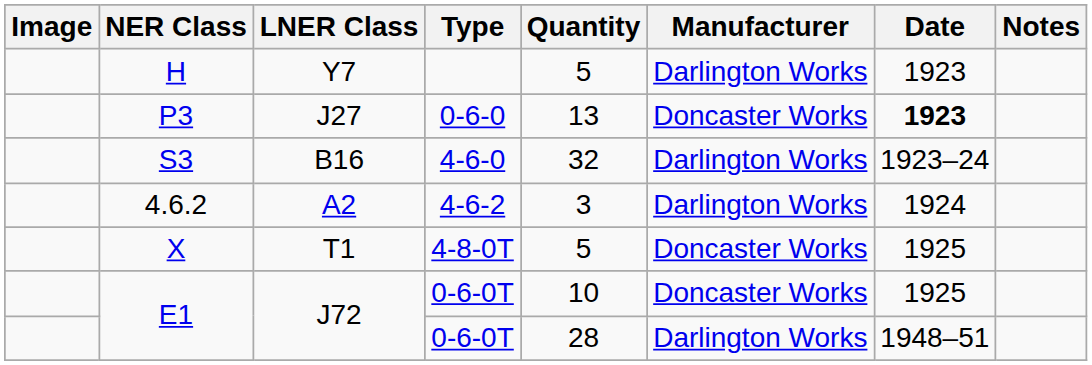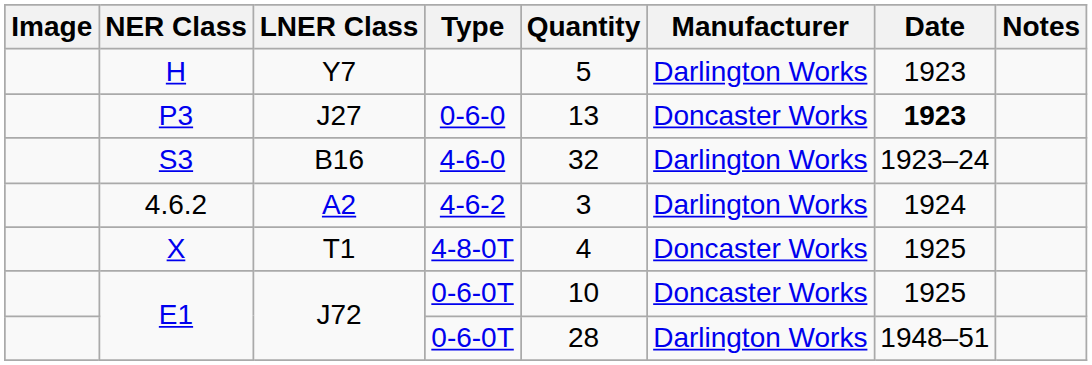X | Quantity: 5 -> 4
